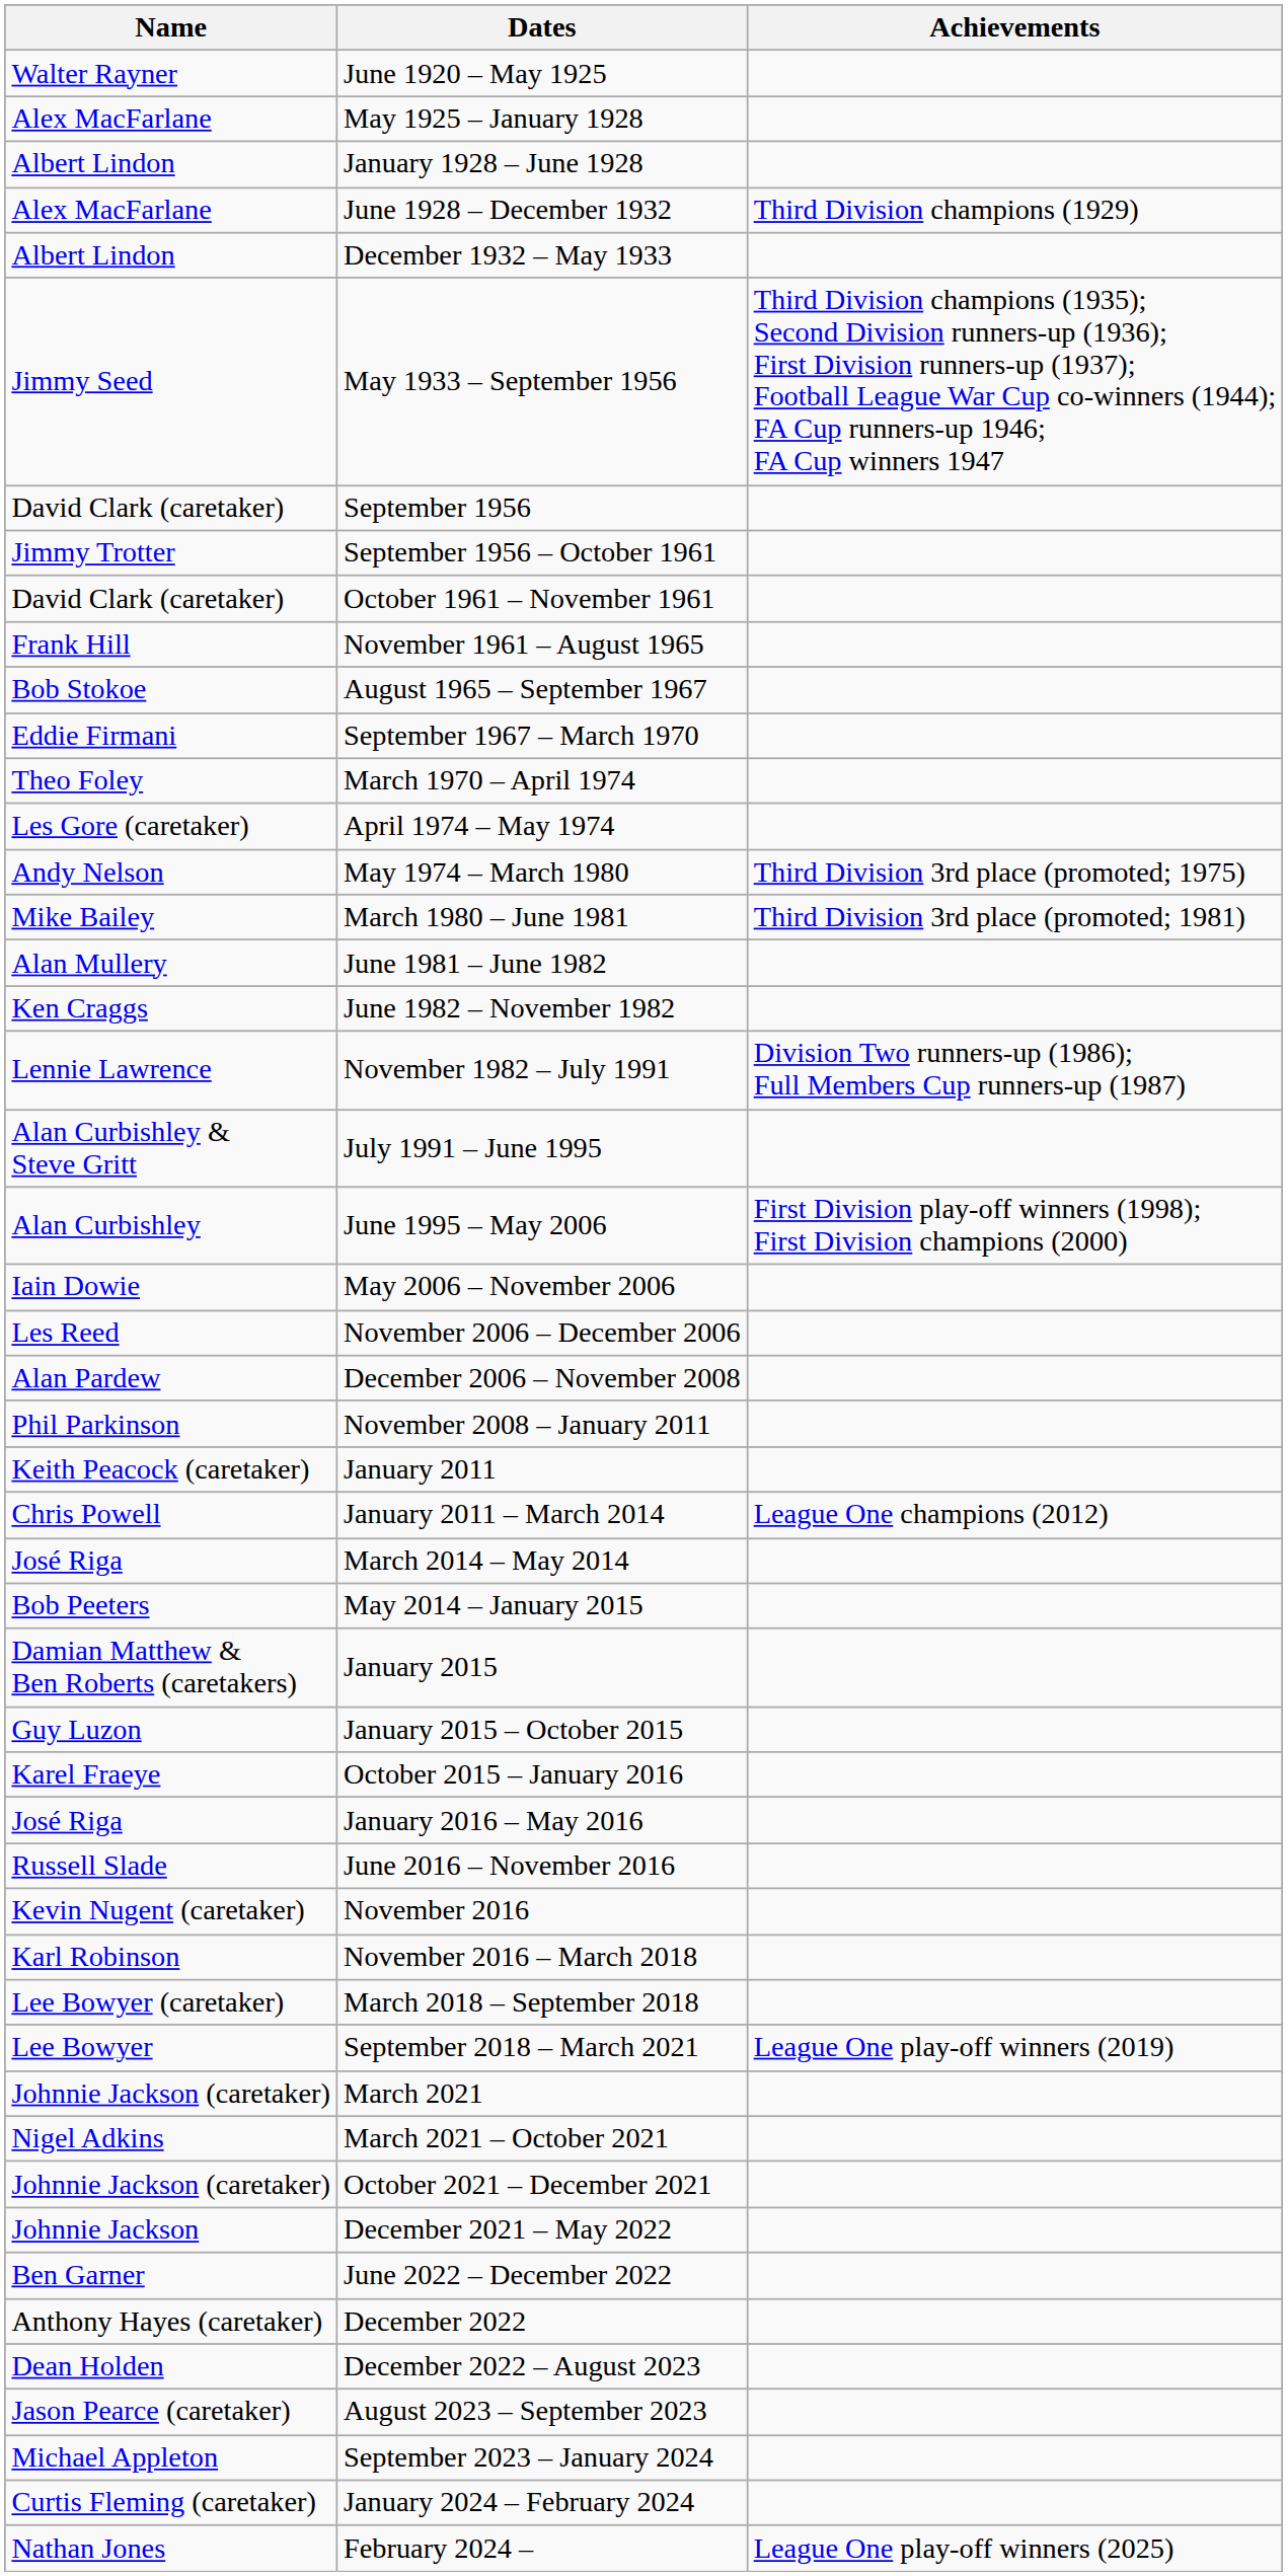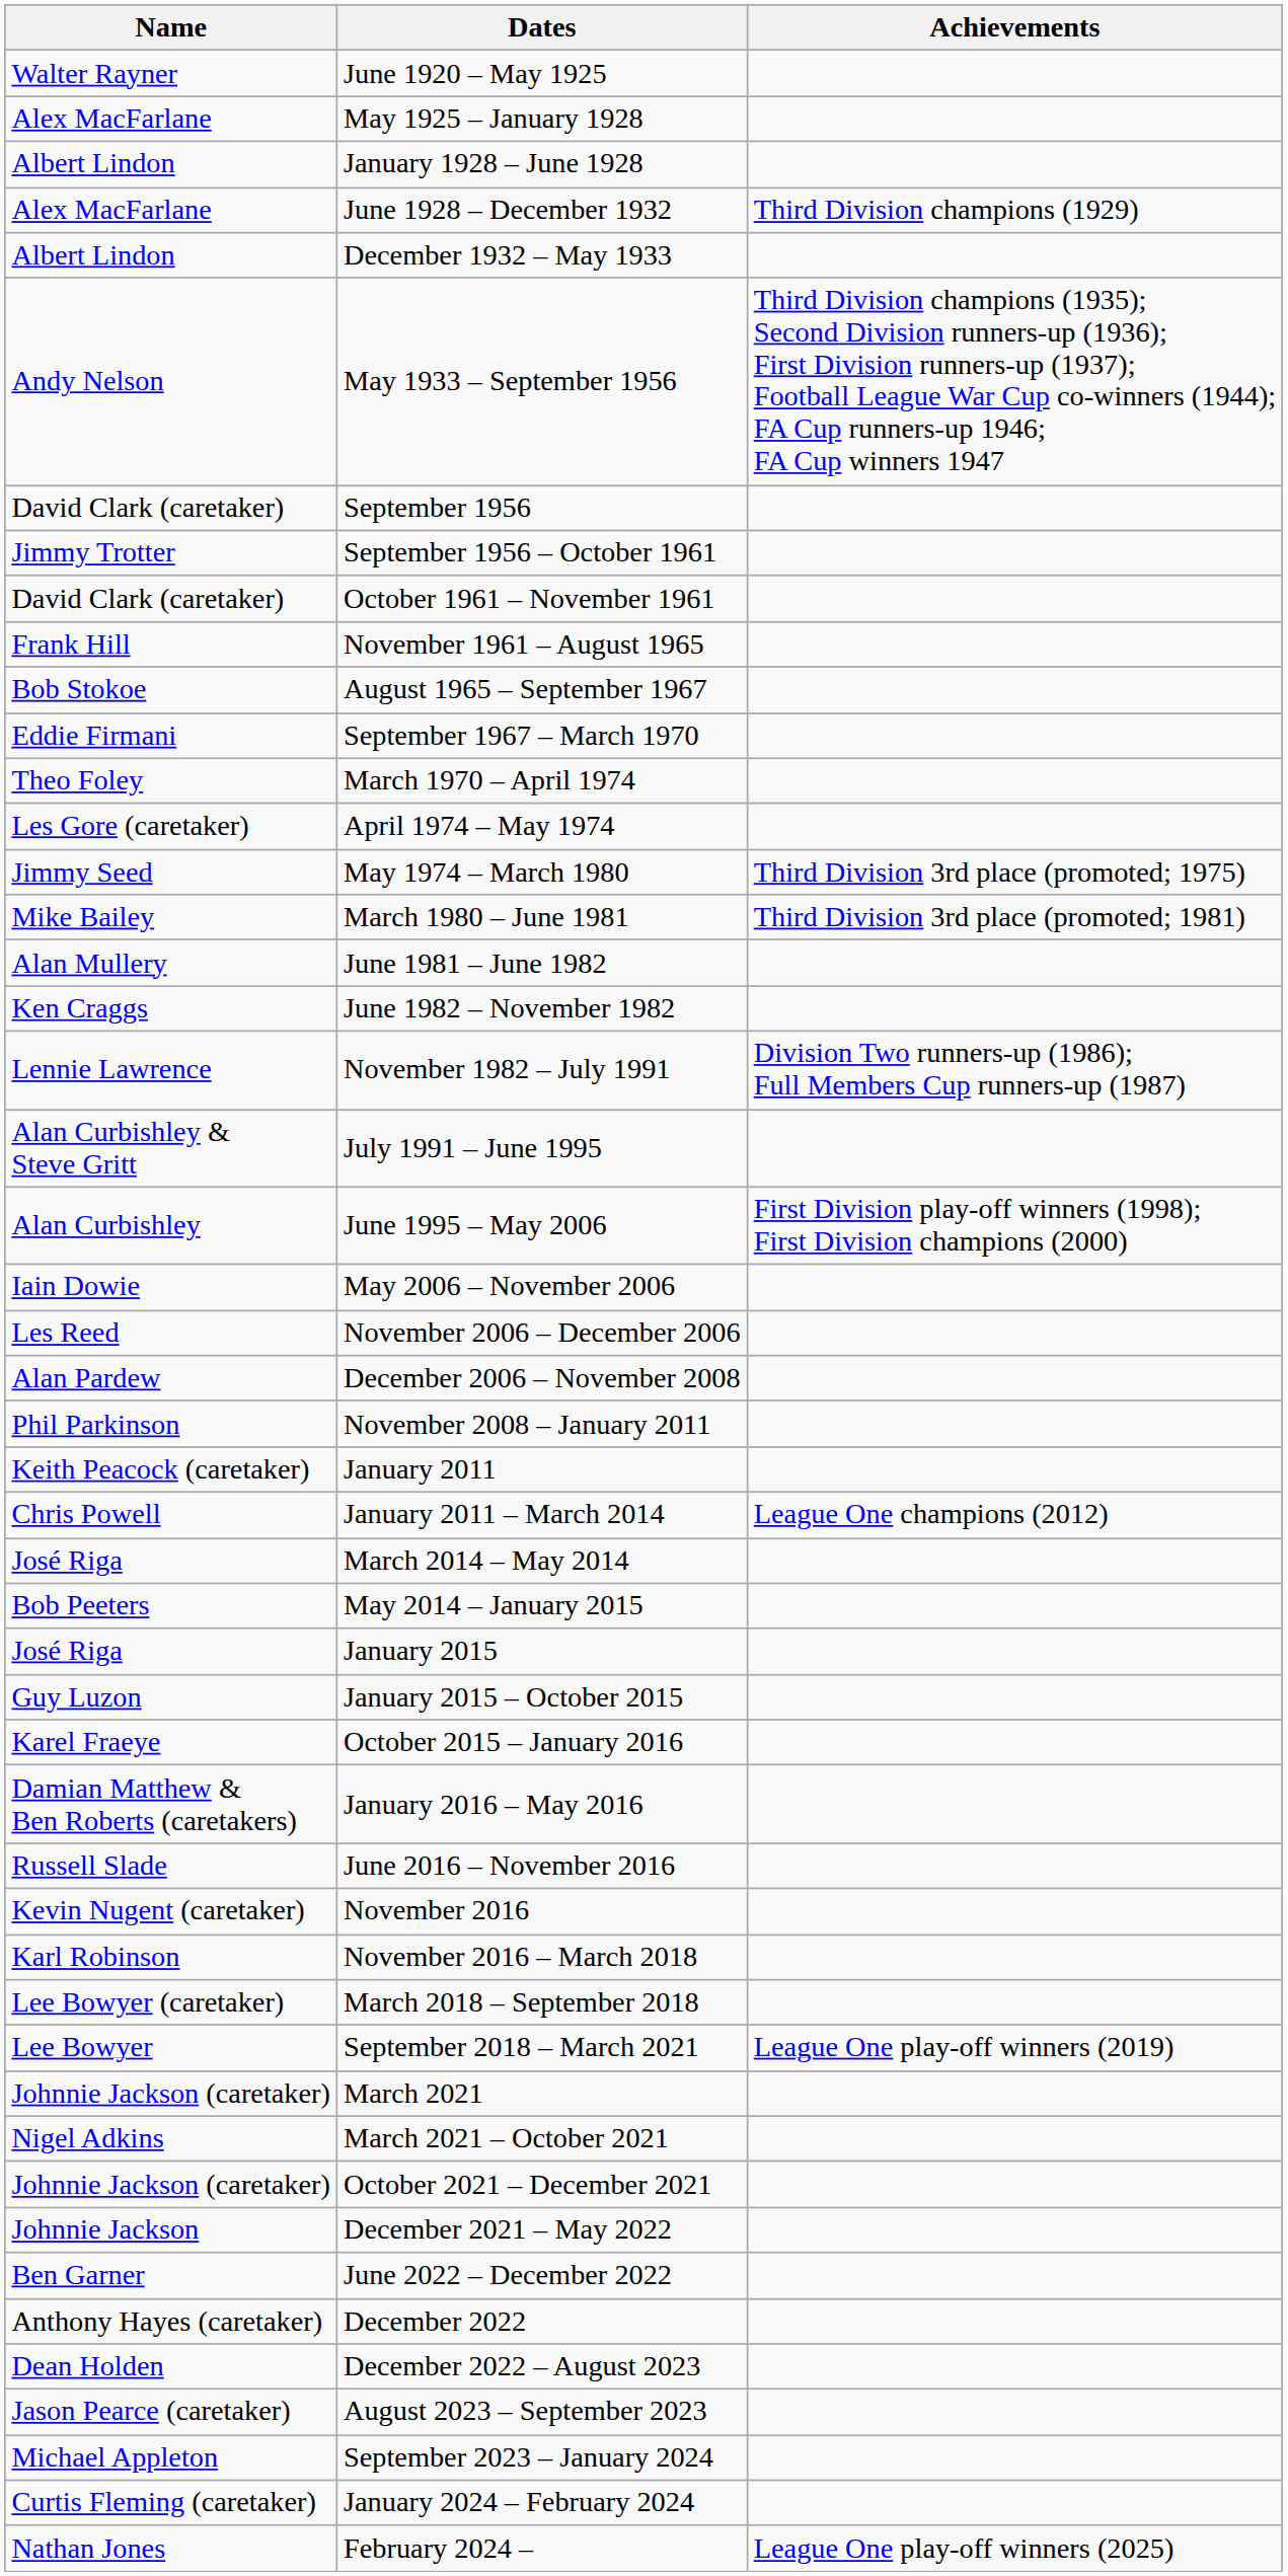May 1933 – September 1956 | Name: Jimmy Seed -> Andy Nelson
May 1974 – March 1980 | Name: Andy Nelson -> Jimmy Seed
January 2015 | Name: Damian Matthew & Ben Roberts (caretakers) -> José Riga
January 2016 – May 2016 | Name: José Riga -> Damian Matthew & Ben Roberts (caretakers)
